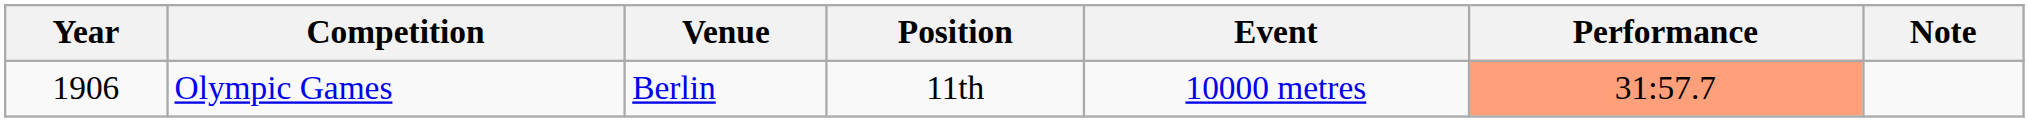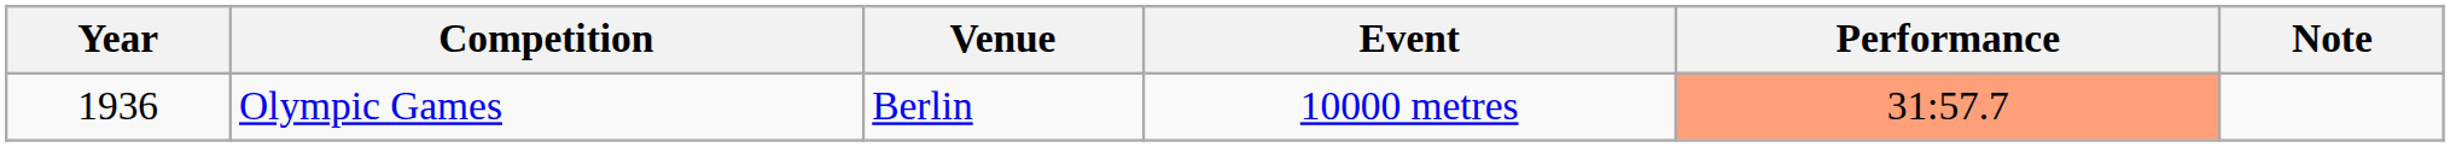- column: Position | 11th
Olympic Games | Year: 1906 -> 1936
